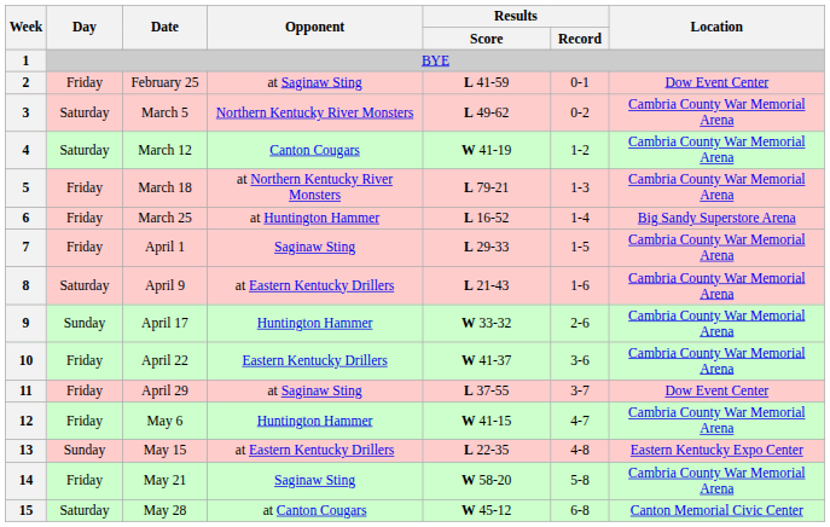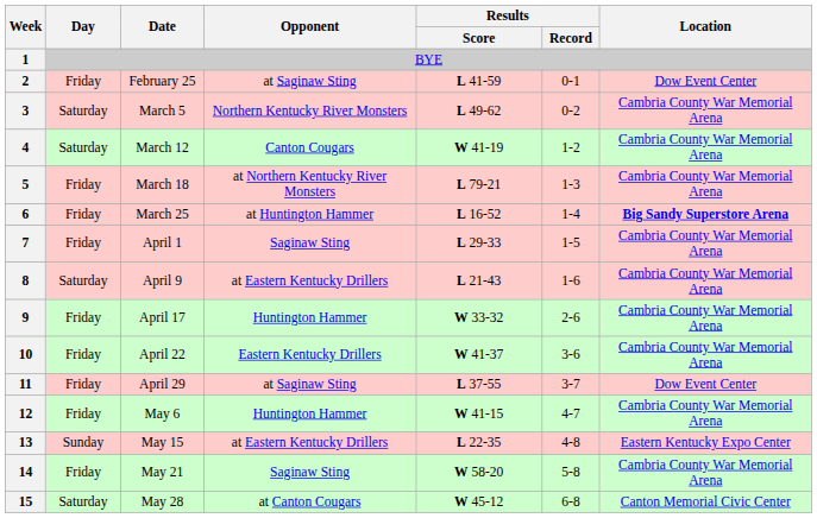6 | Location: normal -> bold
9 | Day: Sunday -> Friday
